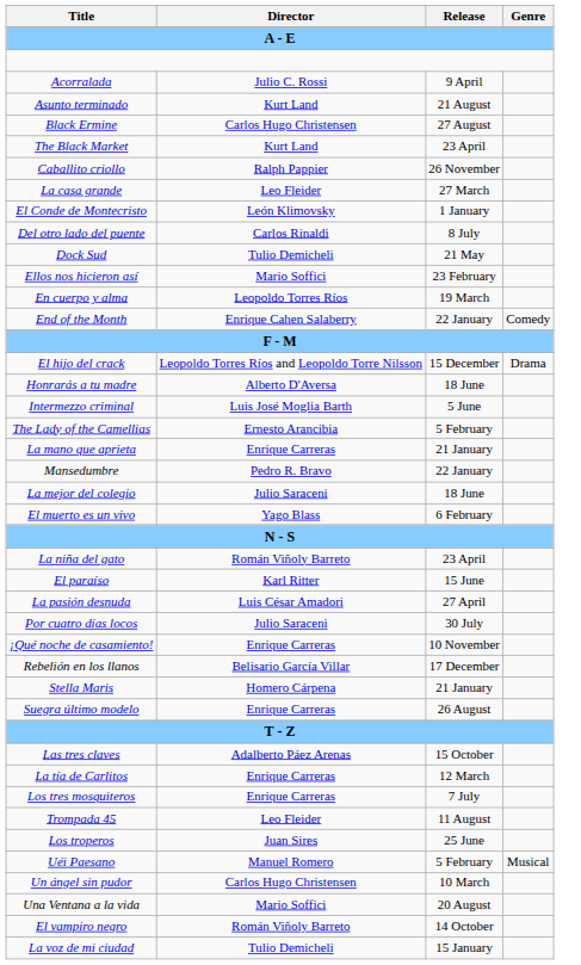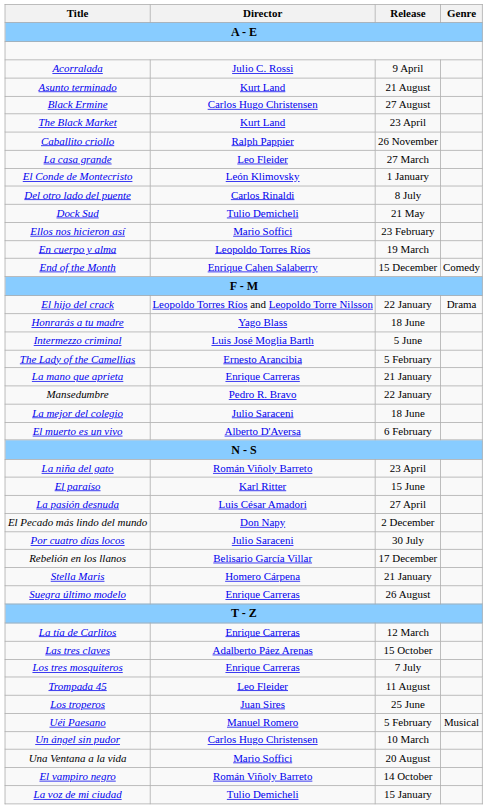End of the Month | Release: 22 January -> 15 December
El hijo del crack | Release: 15 December -> 22 January
Honrarás a tu madre | Director: Alberto D'Aversa -> Yago Blass
El muerto es un vivo | Director: Yago Blass -> Alberto D'Aversa
+ row: El Pecado más lindo del mundo | Don Napy | 2 December
- row: ¡Qué noche de casamiento! | Enrique Carreras | 10 November
rows swapped: La tía de Carlitos <-> Las tres claves
